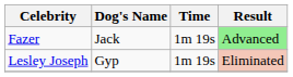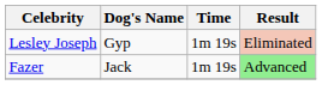rows swapped: Fazer <-> Lesley Joseph
